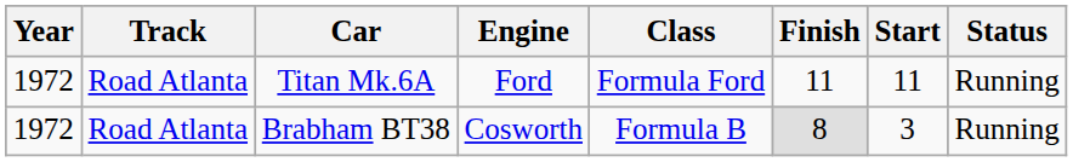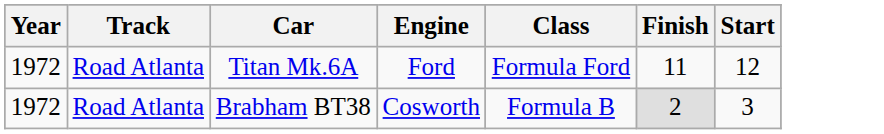- column: Status | Running | Running
Titan Mk.6A | Start: 11 -> 12
Brabham BT38 | Finish: 8 -> 2
